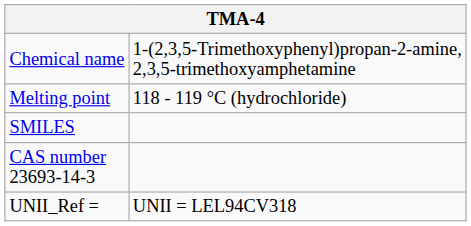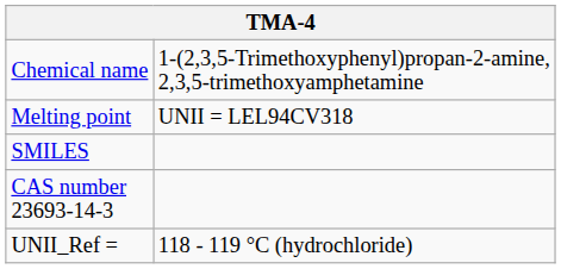Melting point | column 2: 118 - 119 °C (hydrochloride) -> UNII = LEL94CV318
UNII_Ref = | column 2: UNII = LEL94CV318 -> 118 - 119 °C (hydrochloride)
